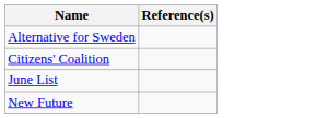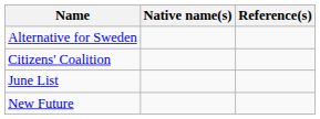+ column: Native name(s)
